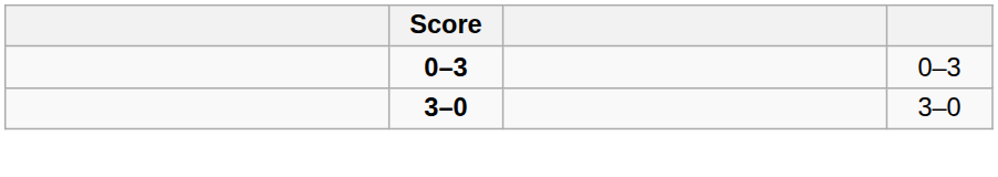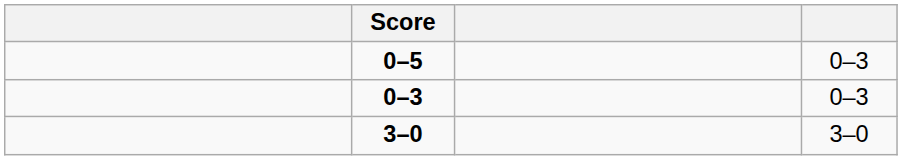+ row: 0–5 | 0–3
